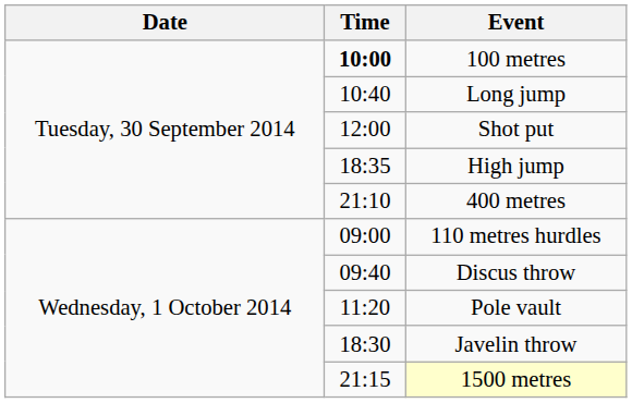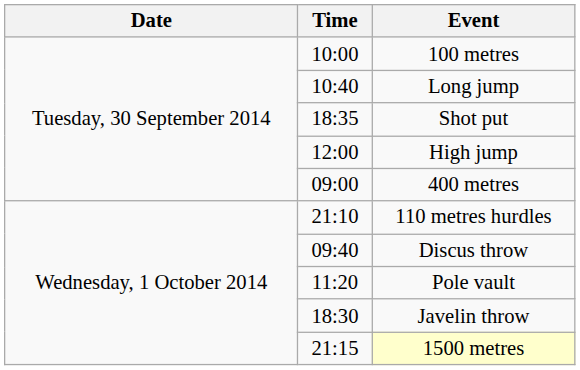100 metres | Time: bold -> normal
Shot put | Time: 12:00 -> 18:35
High jump | Time: 18:35 -> 12:00
400 metres | Time: 21:10 -> 09:00
110 metres hurdles | Time: 09:00 -> 21:10
